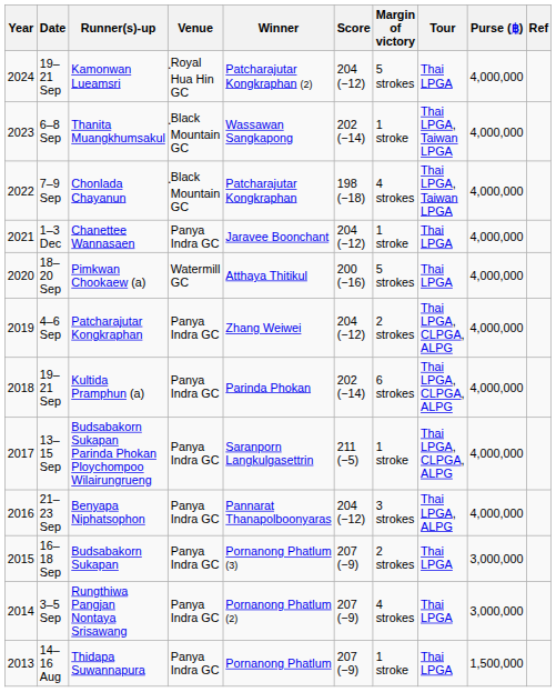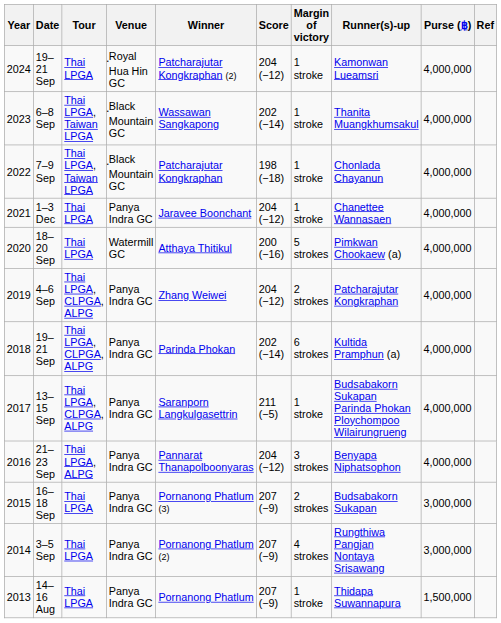columns swapped: Tour <-> Runner(s)-up
2024 / 19–21 Sep | Margin of victory: 5 strokes -> 1 stroke
7–9 Sep | Margin of victory: 4 strokes -> 1 stroke
